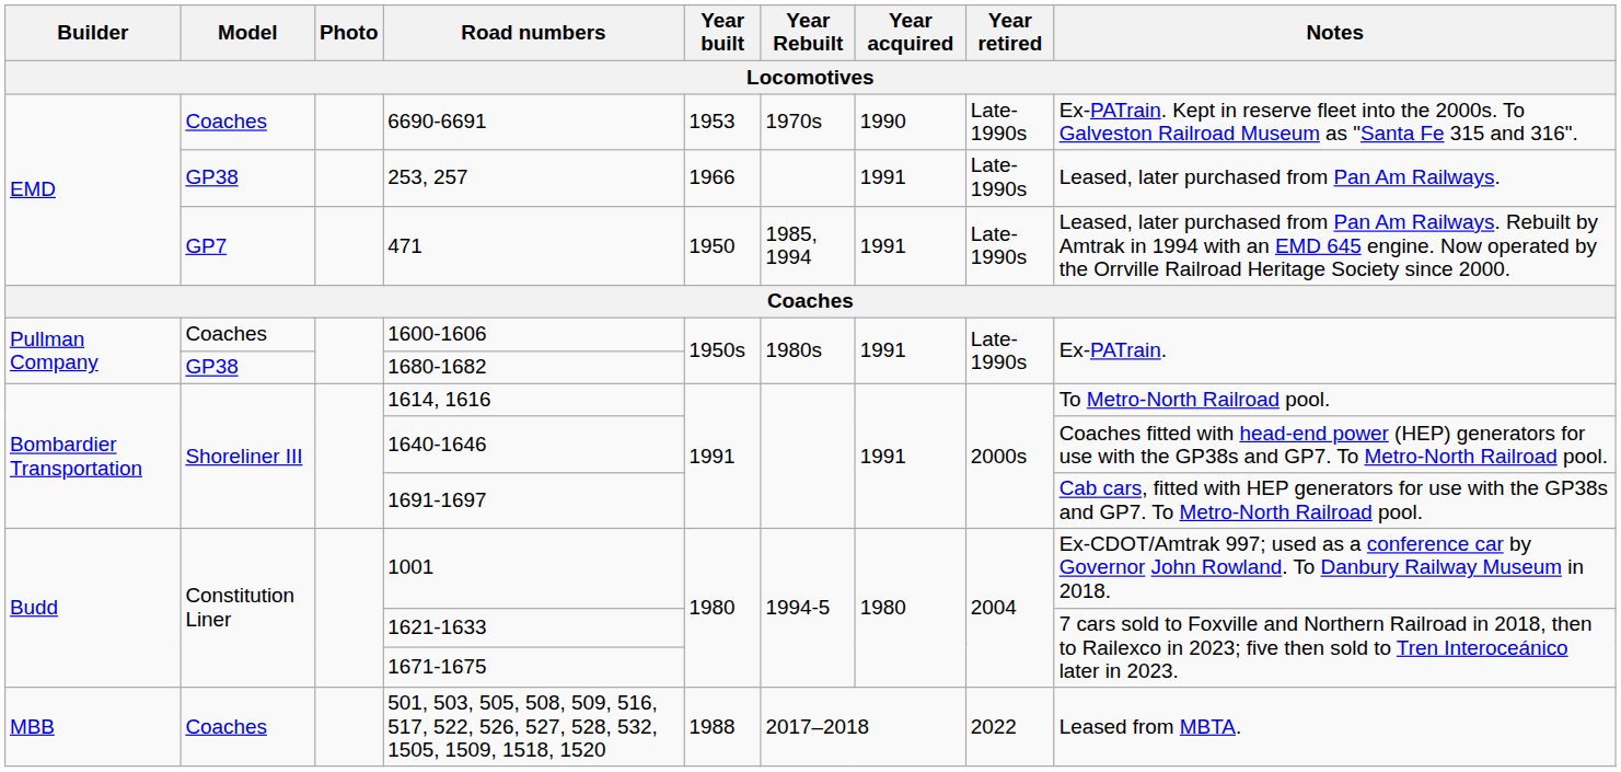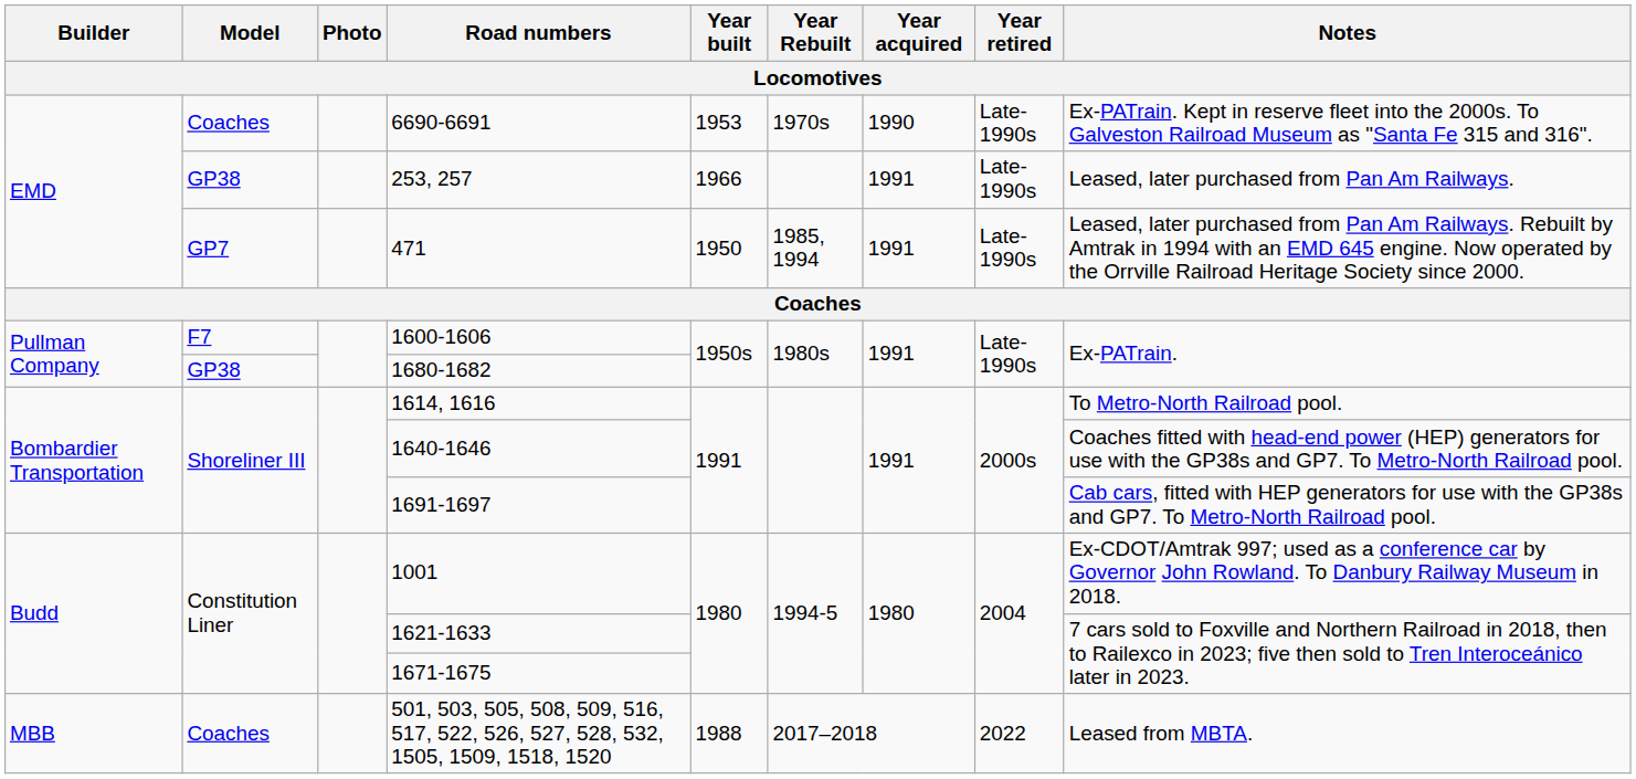1600-1606 | Model: Coaches -> F7
